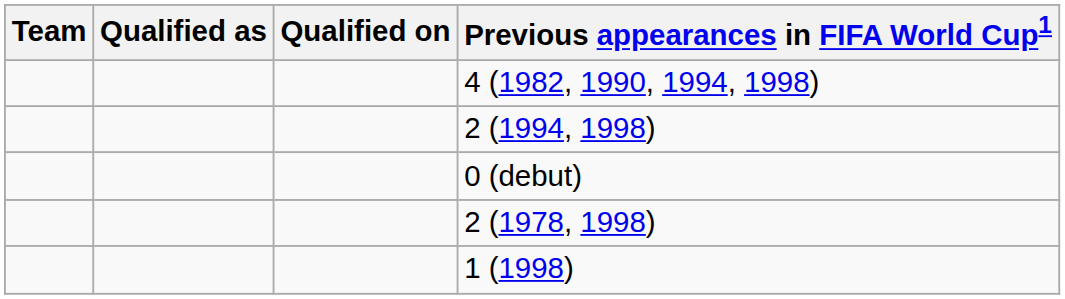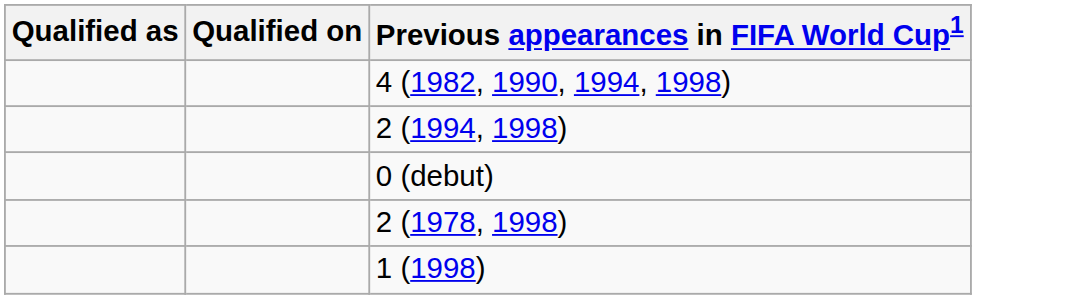- column: Team
